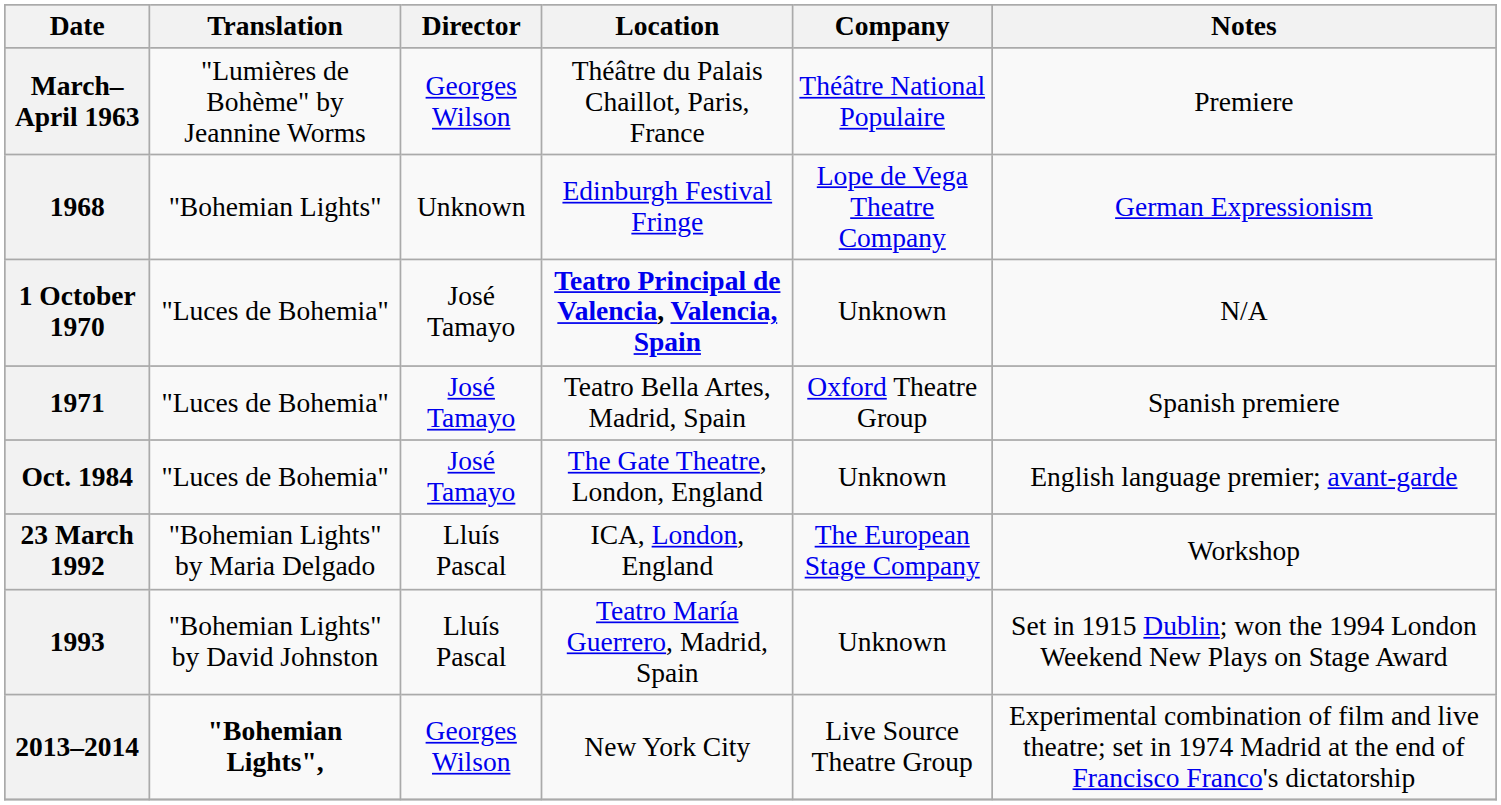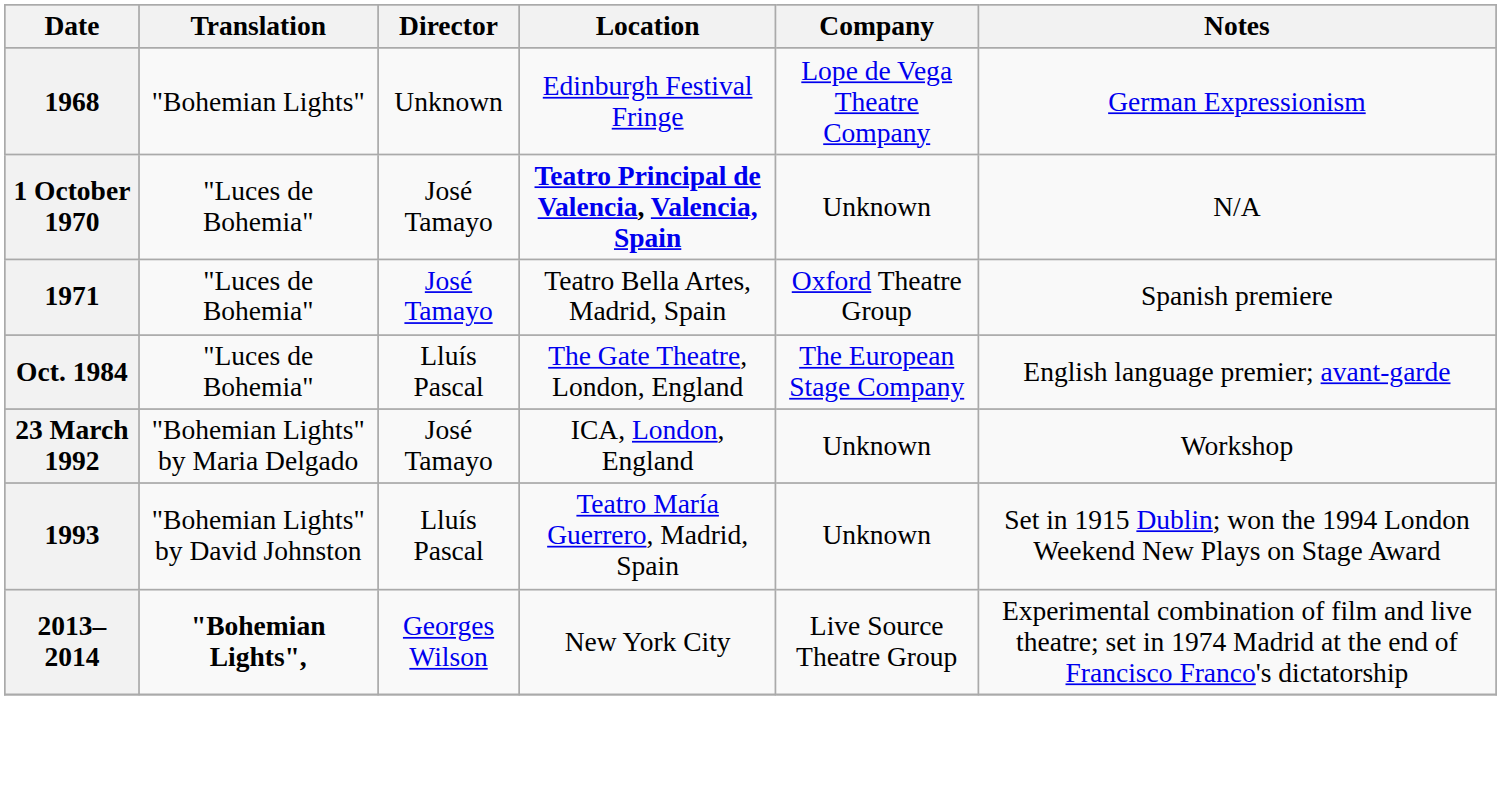- row: March–April 1963 | "Lumières de Bohème" by Jeannine Worms | Georges Wilson | Théâtre du Palais Chaillot, Paris, France | Théâtre National Populaire | Premiere
Oct. 1984 | Director: José Tamayo -> Lluís Pascal
Oct. 1984 | Company: Unknown -> The European Stage Company
23 March 1992 | Director: Lluís Pascal -> José Tamayo
23 March 1992 | Company: The European Stage Company -> Unknown
